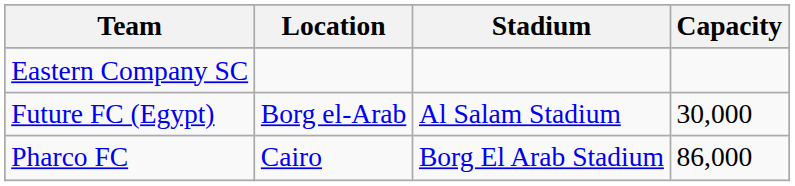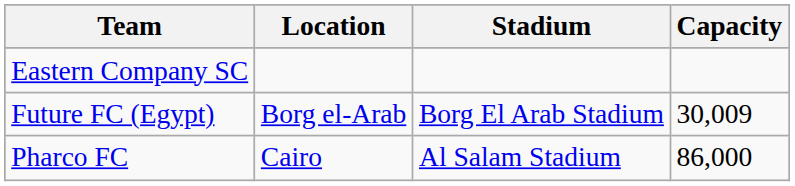Future FC (Egypt) | Stadium: Al Salam Stadium -> Borg El Arab Stadium
Future FC (Egypt) | Capacity: 30,000 -> 30,009
Pharco FC | Stadium: Borg El Arab Stadium -> Al Salam Stadium
